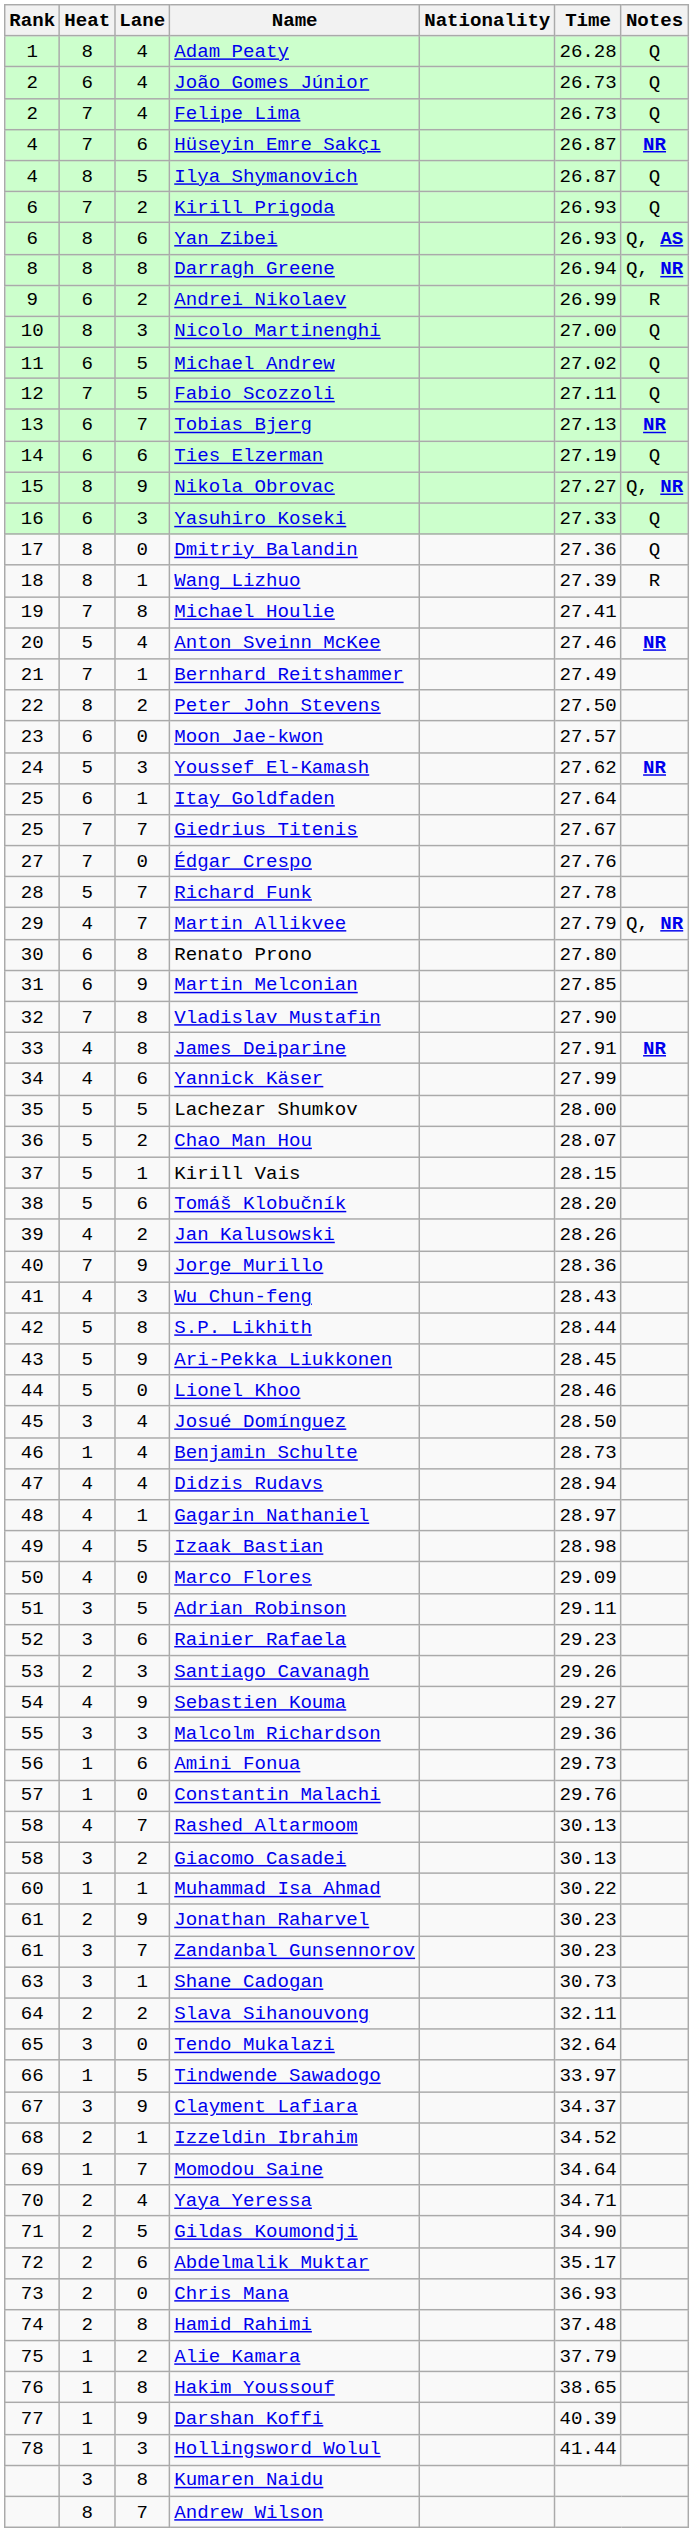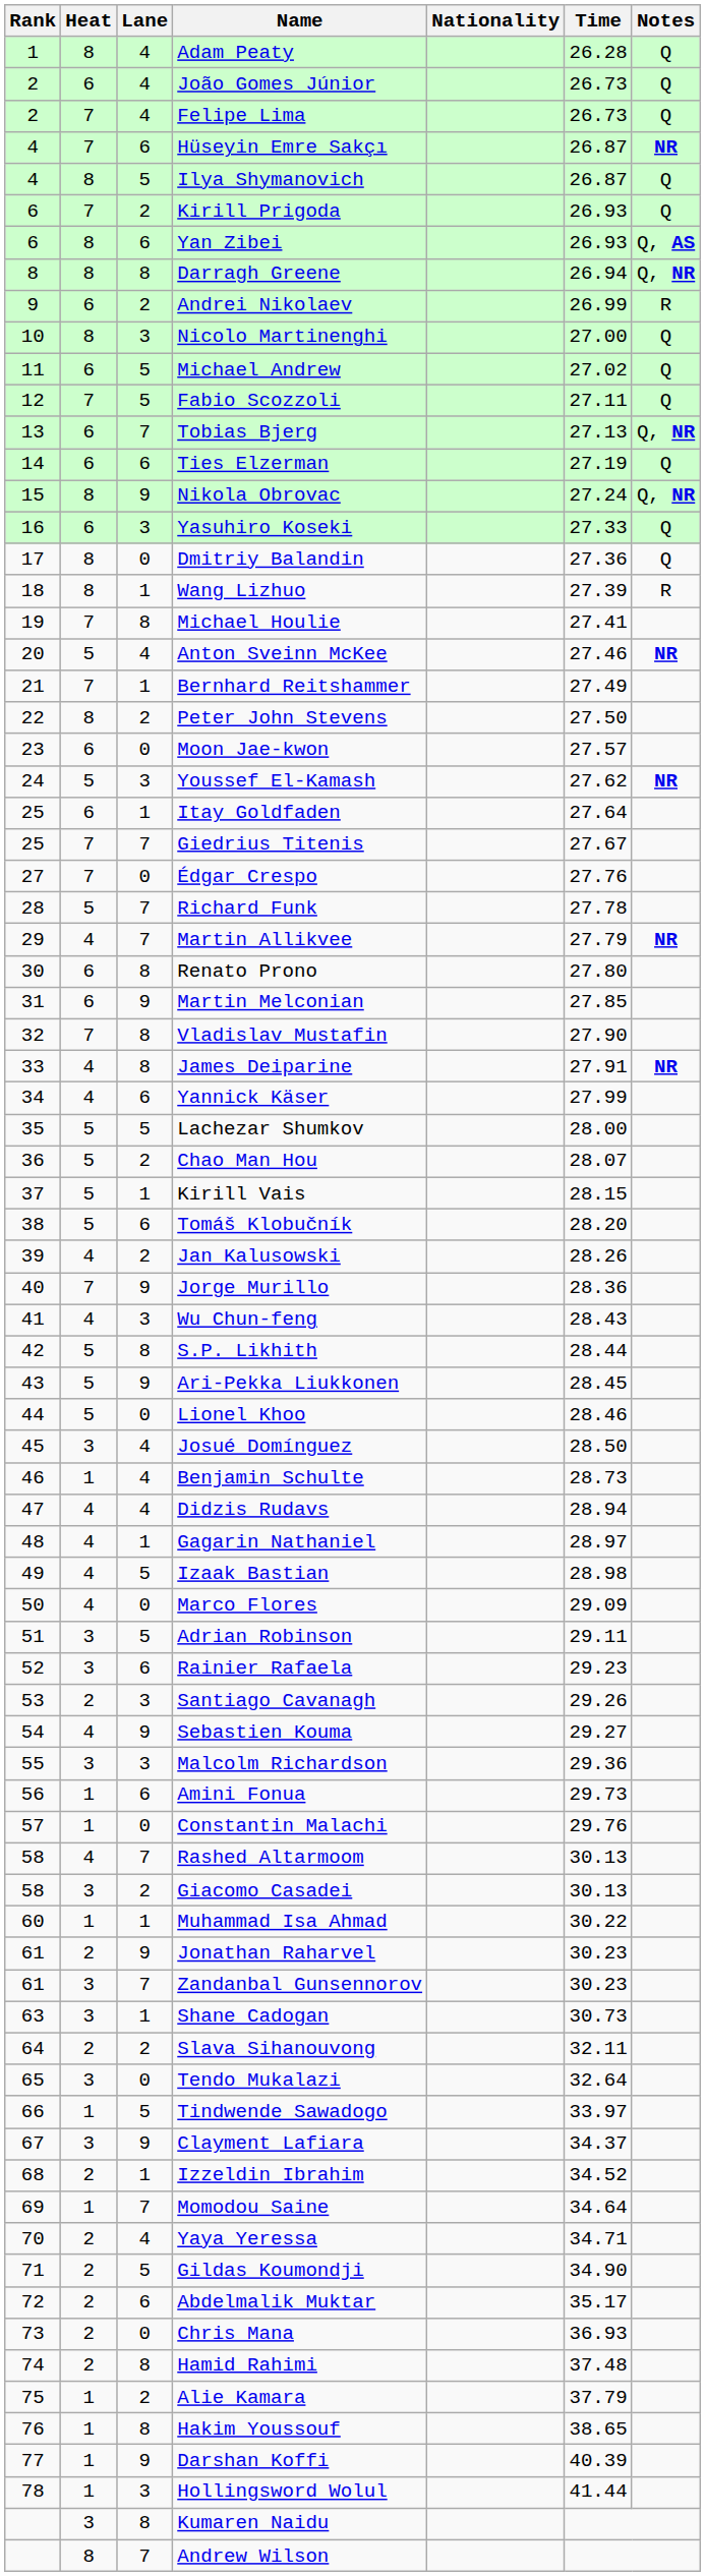Tobias Bjerg | Notes: NR -> Q, NR
Nikola Obrovac | Time: 27.27 -> 27.24
Martin Allikvee | Notes: Q, NR -> NR
